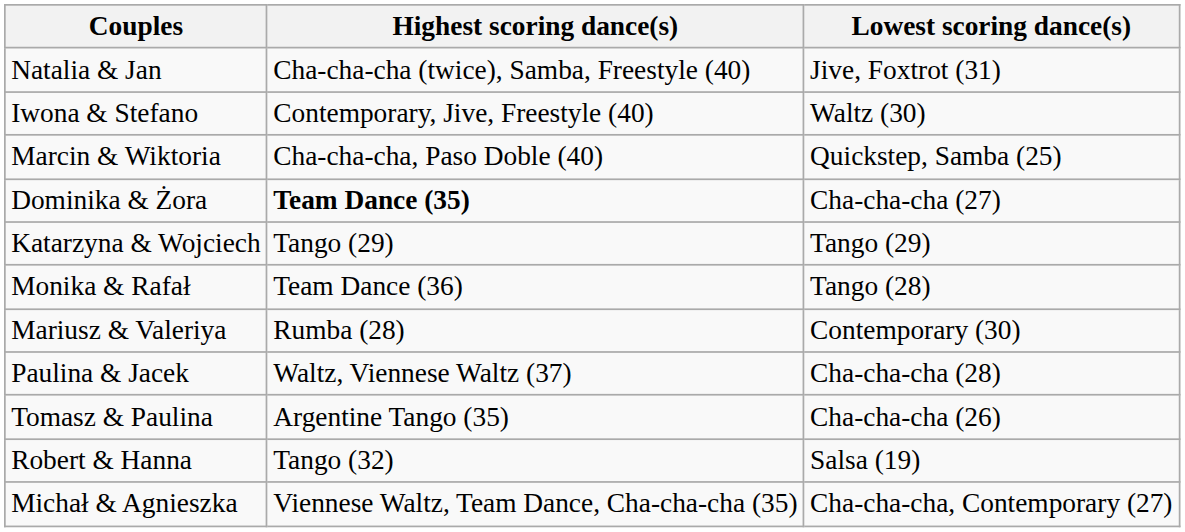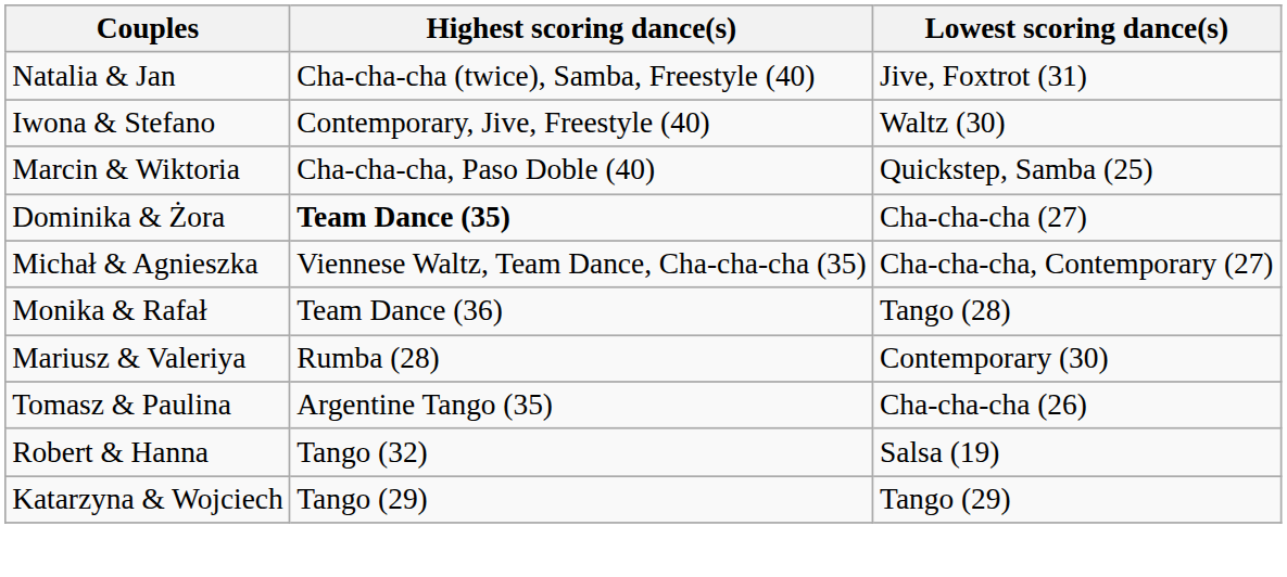rows swapped: Michał & Agnieszka <-> Katarzyna & Wojciech
- row: Paulina & Jacek | Waltz, Viennese Waltz (37) | Cha-cha-cha (28)
